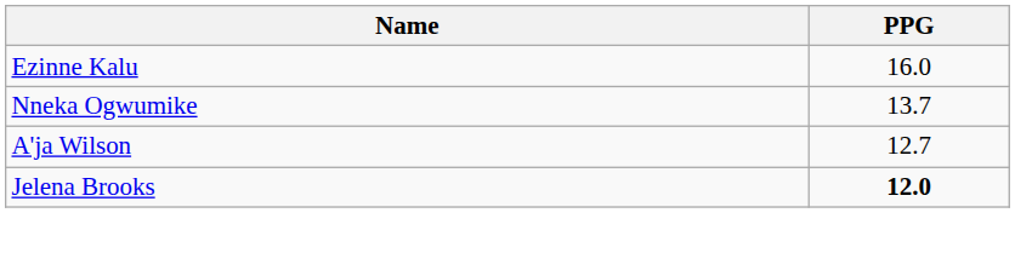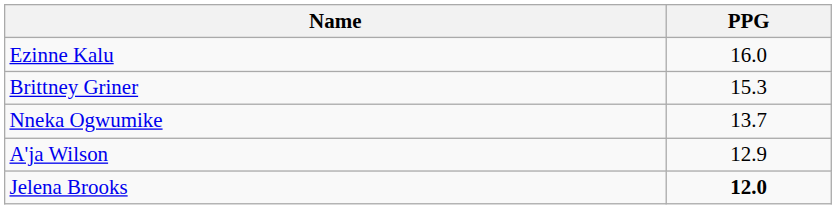+ row: Brittney Griner | 15.3
A'ja Wilson | PPG: 12.7 -> 12.9
